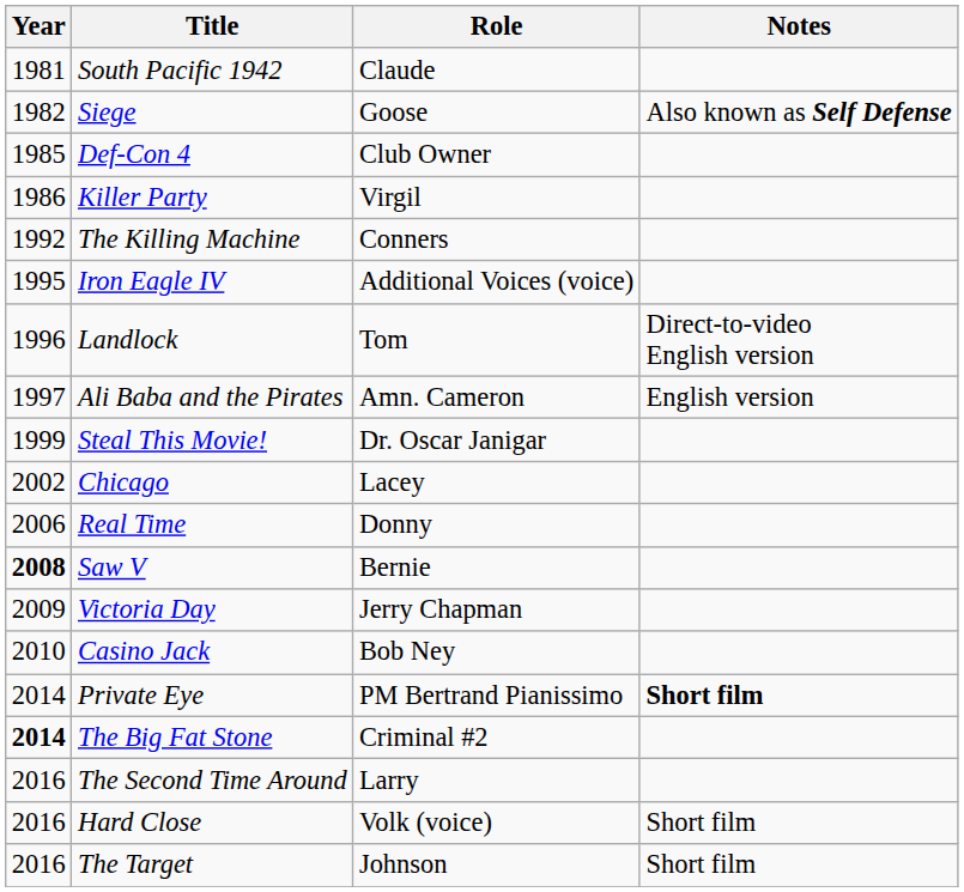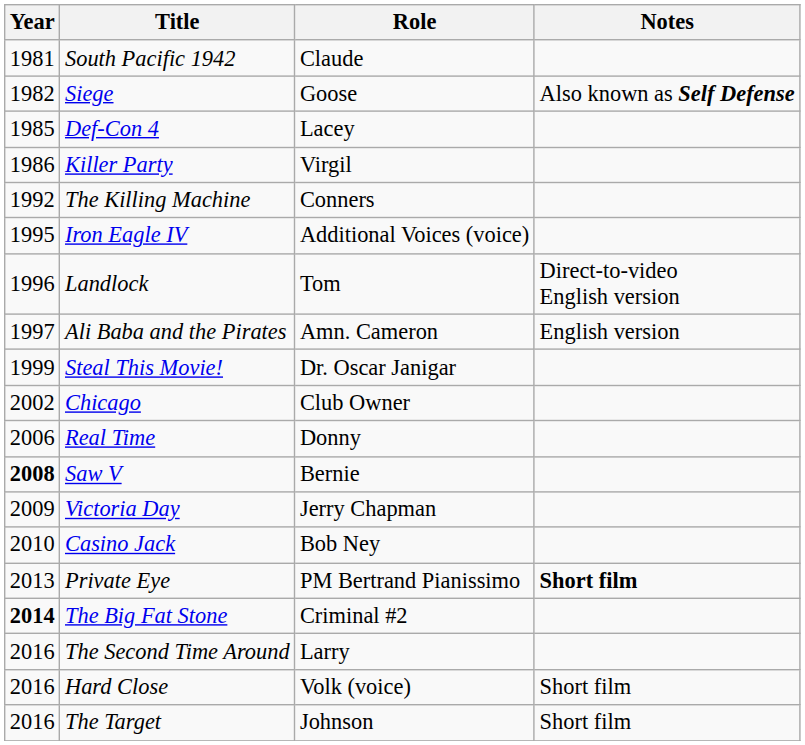Def-Con 4 | Role: Club Owner -> Lacey
Chicago | Role: Lacey -> Club Owner
Private Eye | Year: 2014 -> 2013
